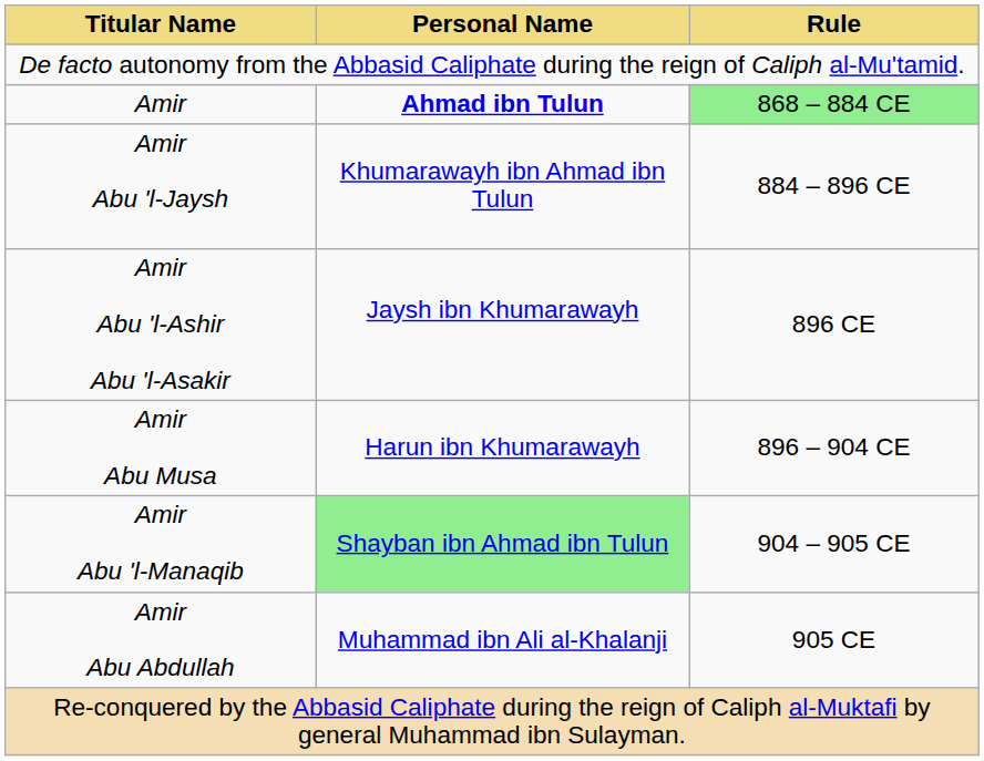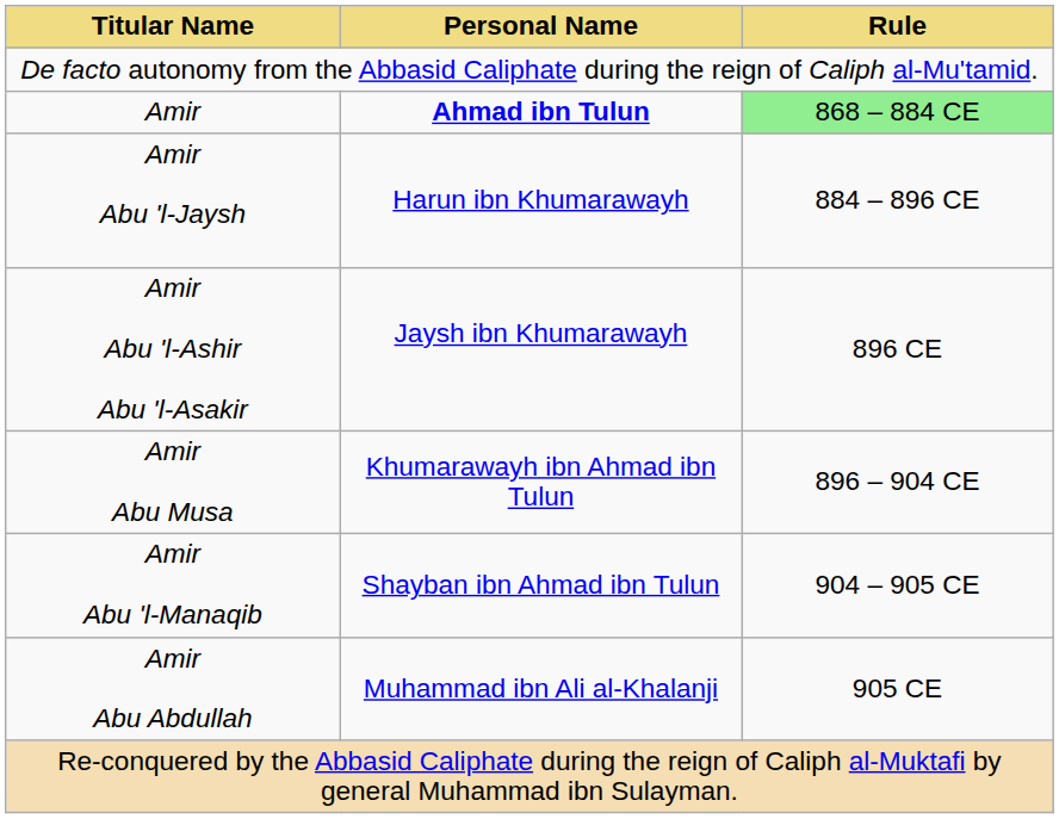Amir Abu 'l-Jaysh | Personal Name: Khumarawayh ibn Ahmad ibn Tulun -> Harun ibn Khumarawayh
Amir Abu Musa | Personal Name: Harun ibn Khumarawayh -> Khumarawayh ibn Ahmad ibn Tulun
Amir Abu 'l-Manaqib | Personal Name: lightgreen background -> no background
